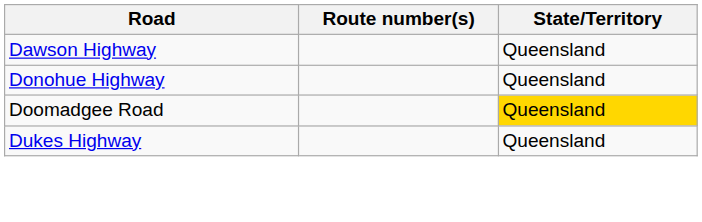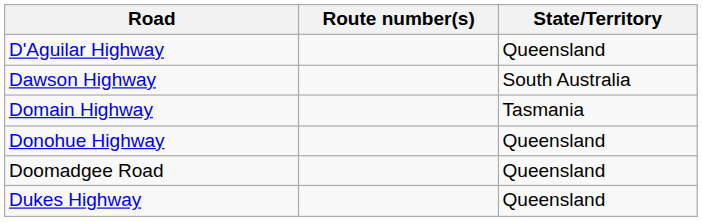+ row: D'Aguilar Highway | Queensland
Dawson Highway | State/Territory: Queensland -> South Australia
+ row: Domain Highway | Tasmania
Doomadgee Road | State/Territory: gold background -> no background
